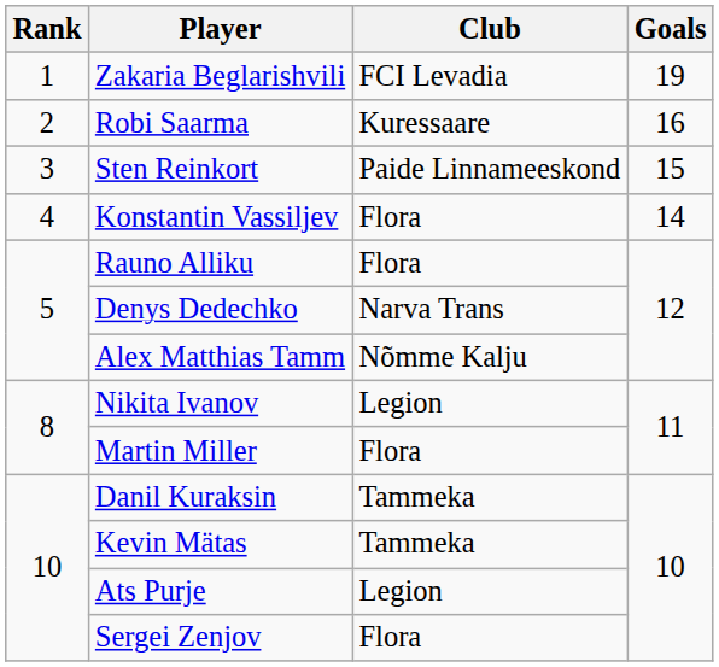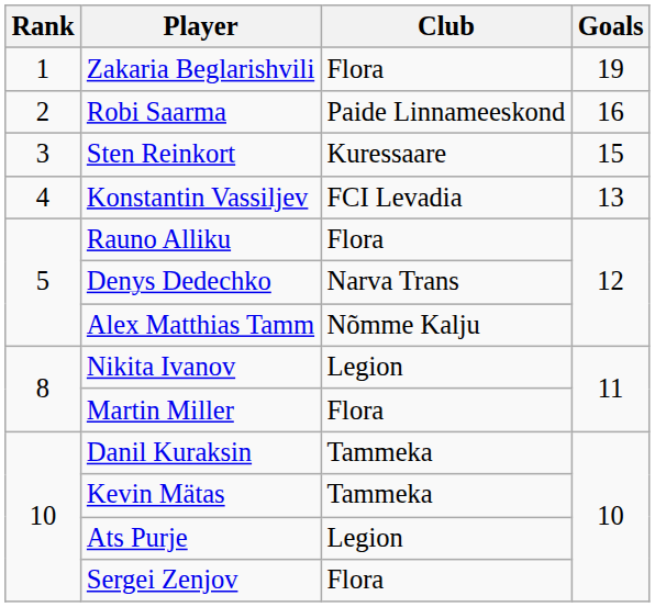Zakaria Beglarishvili | Club: FCI Levadia -> Flora
Robi Saarma | Club: Kuressaare -> Paide Linnameeskond
Sten Reinkort | Club: Paide Linnameeskond -> Kuressaare
Konstantin Vassiljev | Club: Flora -> FCI Levadia
Konstantin Vassiljev | Goals: 14 -> 13
